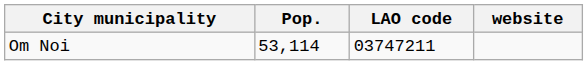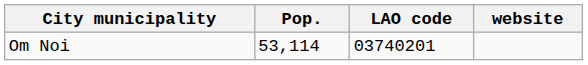Om Noi | LAO code: 03747211 -> 03740201
